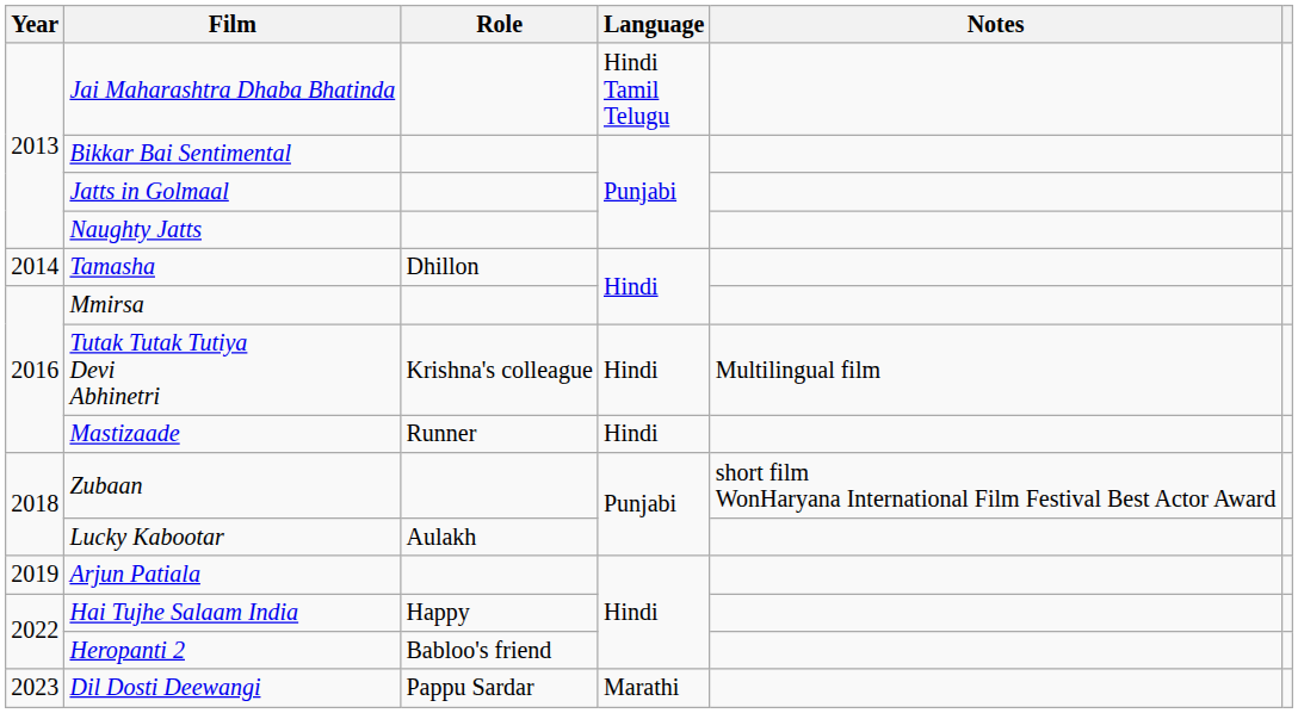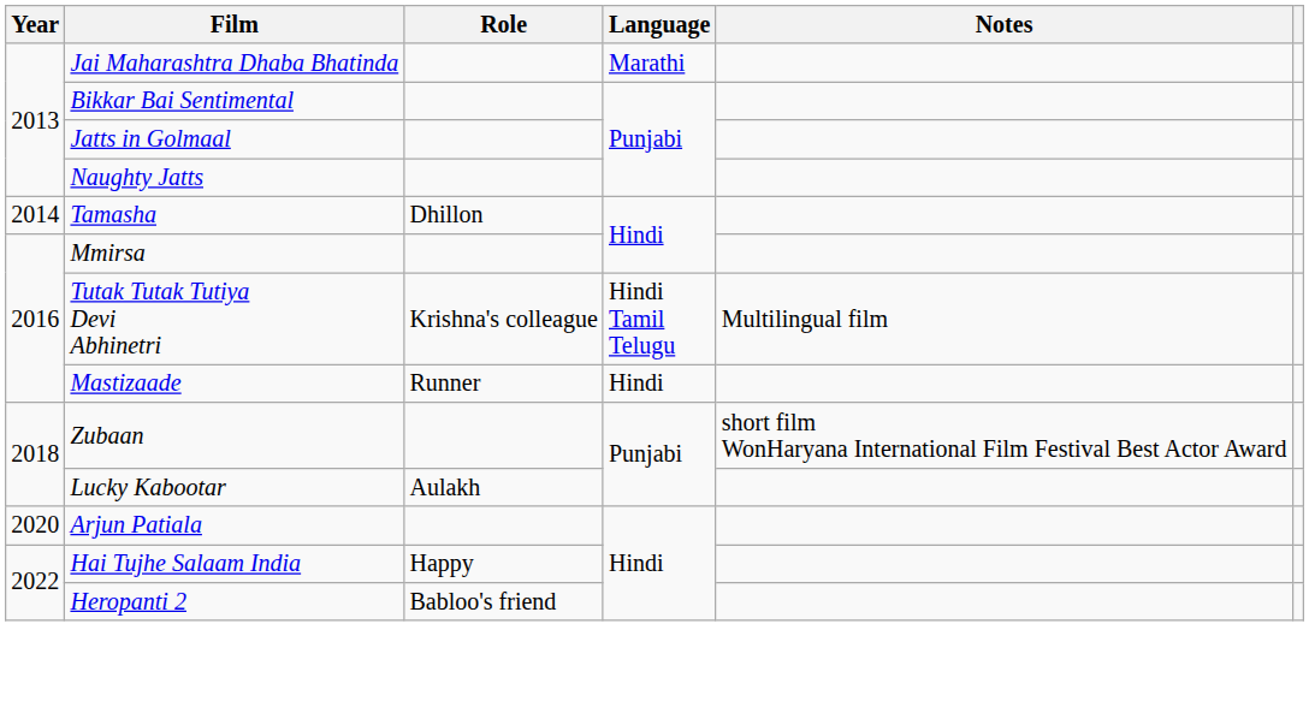Jai Maharashtra Dhaba Bhatinda | Language: Hindi Tamil Telugu -> Marathi
Tutak Tutak Tutiya Devi Abhinetri | Language: Hindi -> Hindi Tamil Telugu
Arjun Patiala | Year: 2019 -> 2020
- row: 2023 | Dil Dosti Deewangi | Pappu Sardar | Marathi
